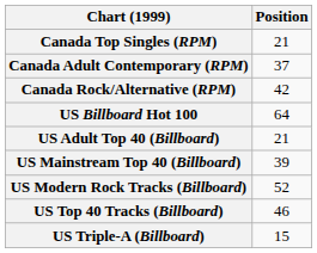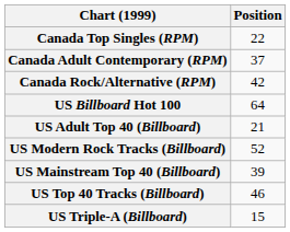Canada Top Singles (RPM) | Position: 21 -> 22
rows swapped: US Mainstream Top 40 (Billboard) <-> US Modern Rock Tracks (Billboard)
